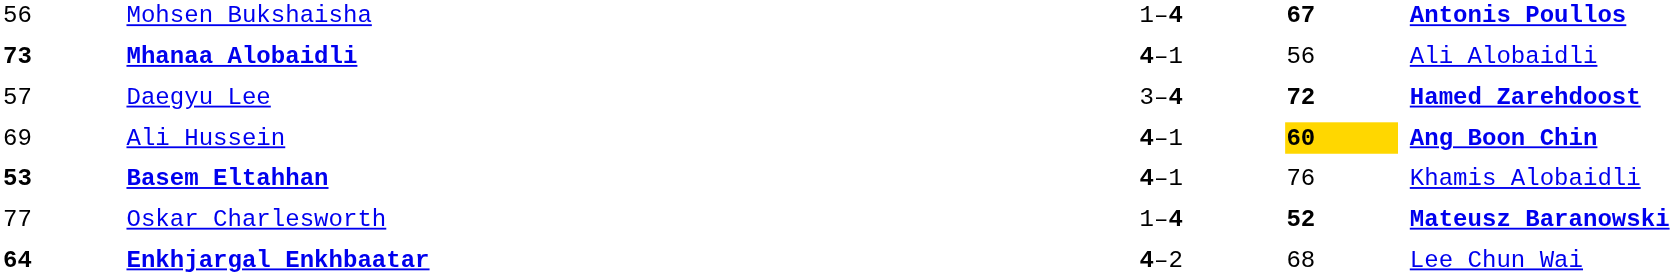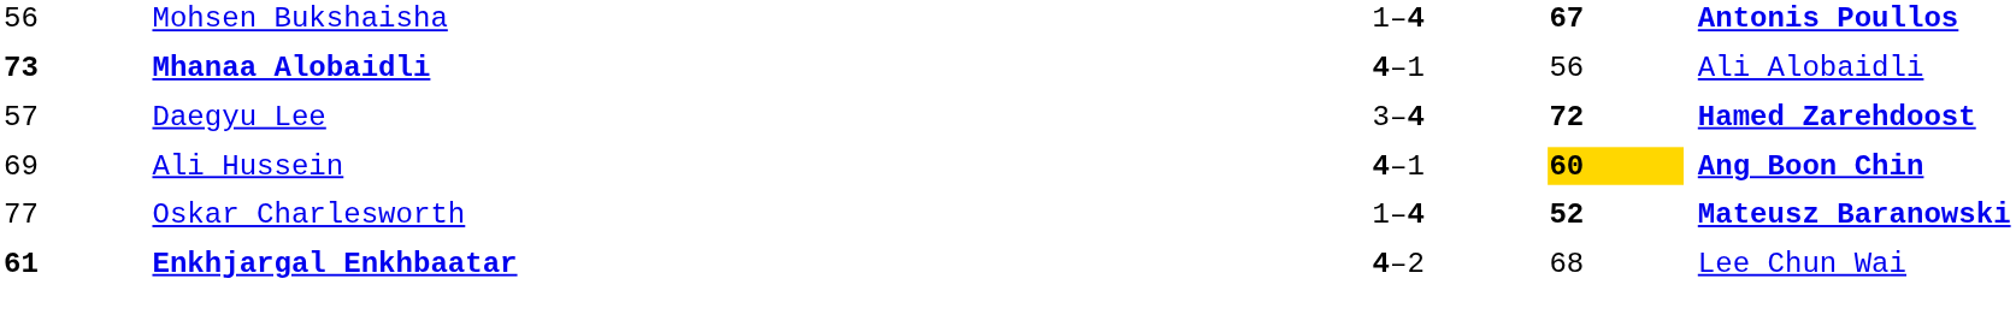- row: 53 | Basem Eltahhan | 4–1 | 76 | Khamis Alobaidli
Enkhjargal Enkhbaatar | column 1: 64 -> 61
